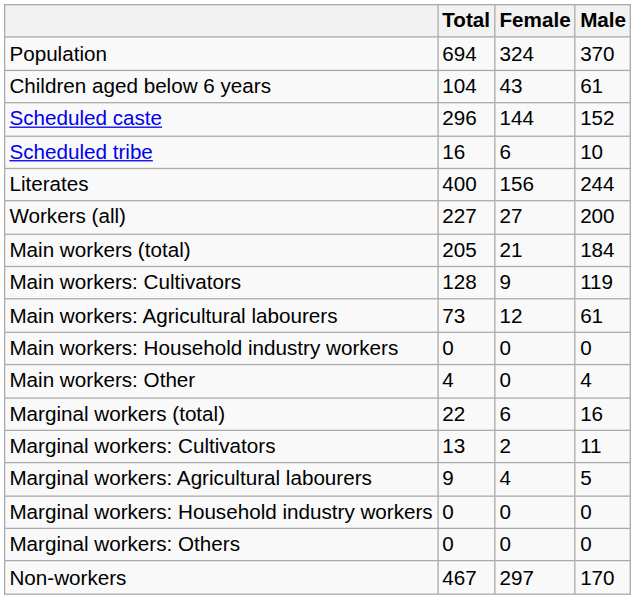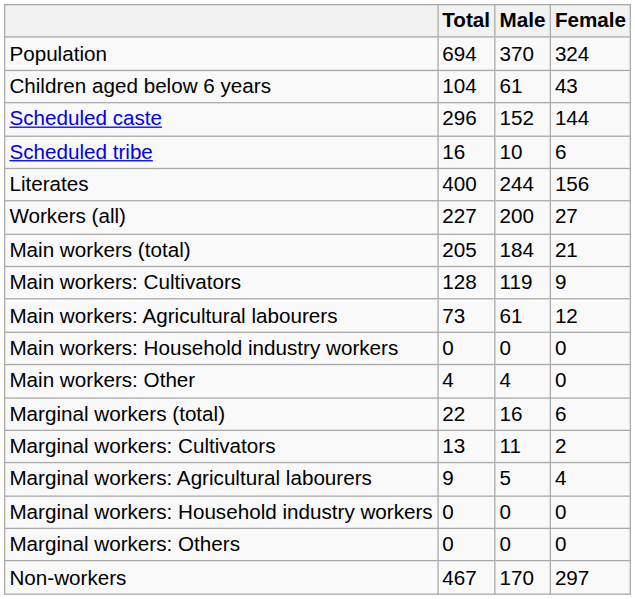columns swapped: Male <-> Female
